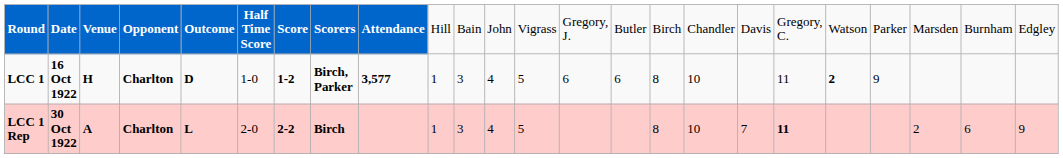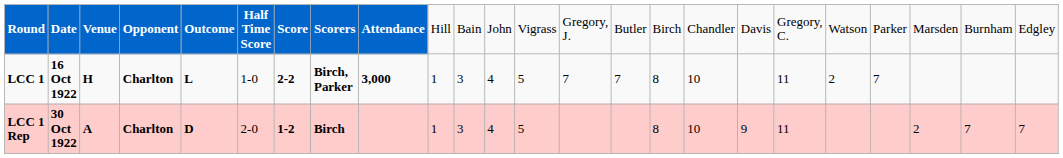LCC 1 | column 5: D -> L
LCC 1 | column 7: 1-2 -> 2-2
LCC 1 | column 9: 3,577 -> 3,000
LCC 1 | column 14: 6 -> 7
LCC 1 | column 15: 6 -> 7
LCC 1 | column 20: bold -> normal
LCC 1 | column 21: 9 -> 7
LCC 1 Rep | column 5: L -> D
LCC 1 Rep | column 7: 2-2 -> 1-2
LCC 1 Rep | column 18: 7 -> 9
LCC 1 Rep | column 19: bold -> normal
LCC 1 Rep | column 23: 6 -> 7
LCC 1 Rep | column 24: 9 -> 7
